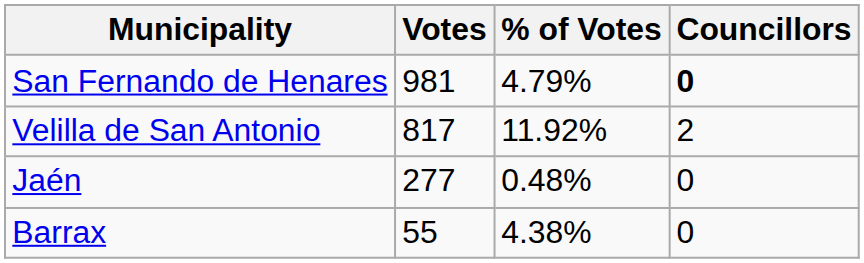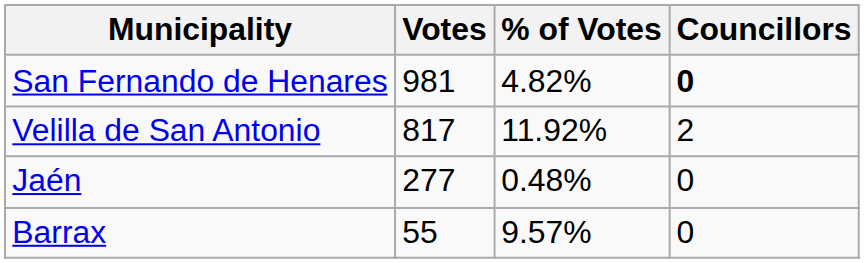San Fernando de Henares | % of Votes: 4.79% -> 4.82%
Barrax | % of Votes: 4.38% -> 9.57%
